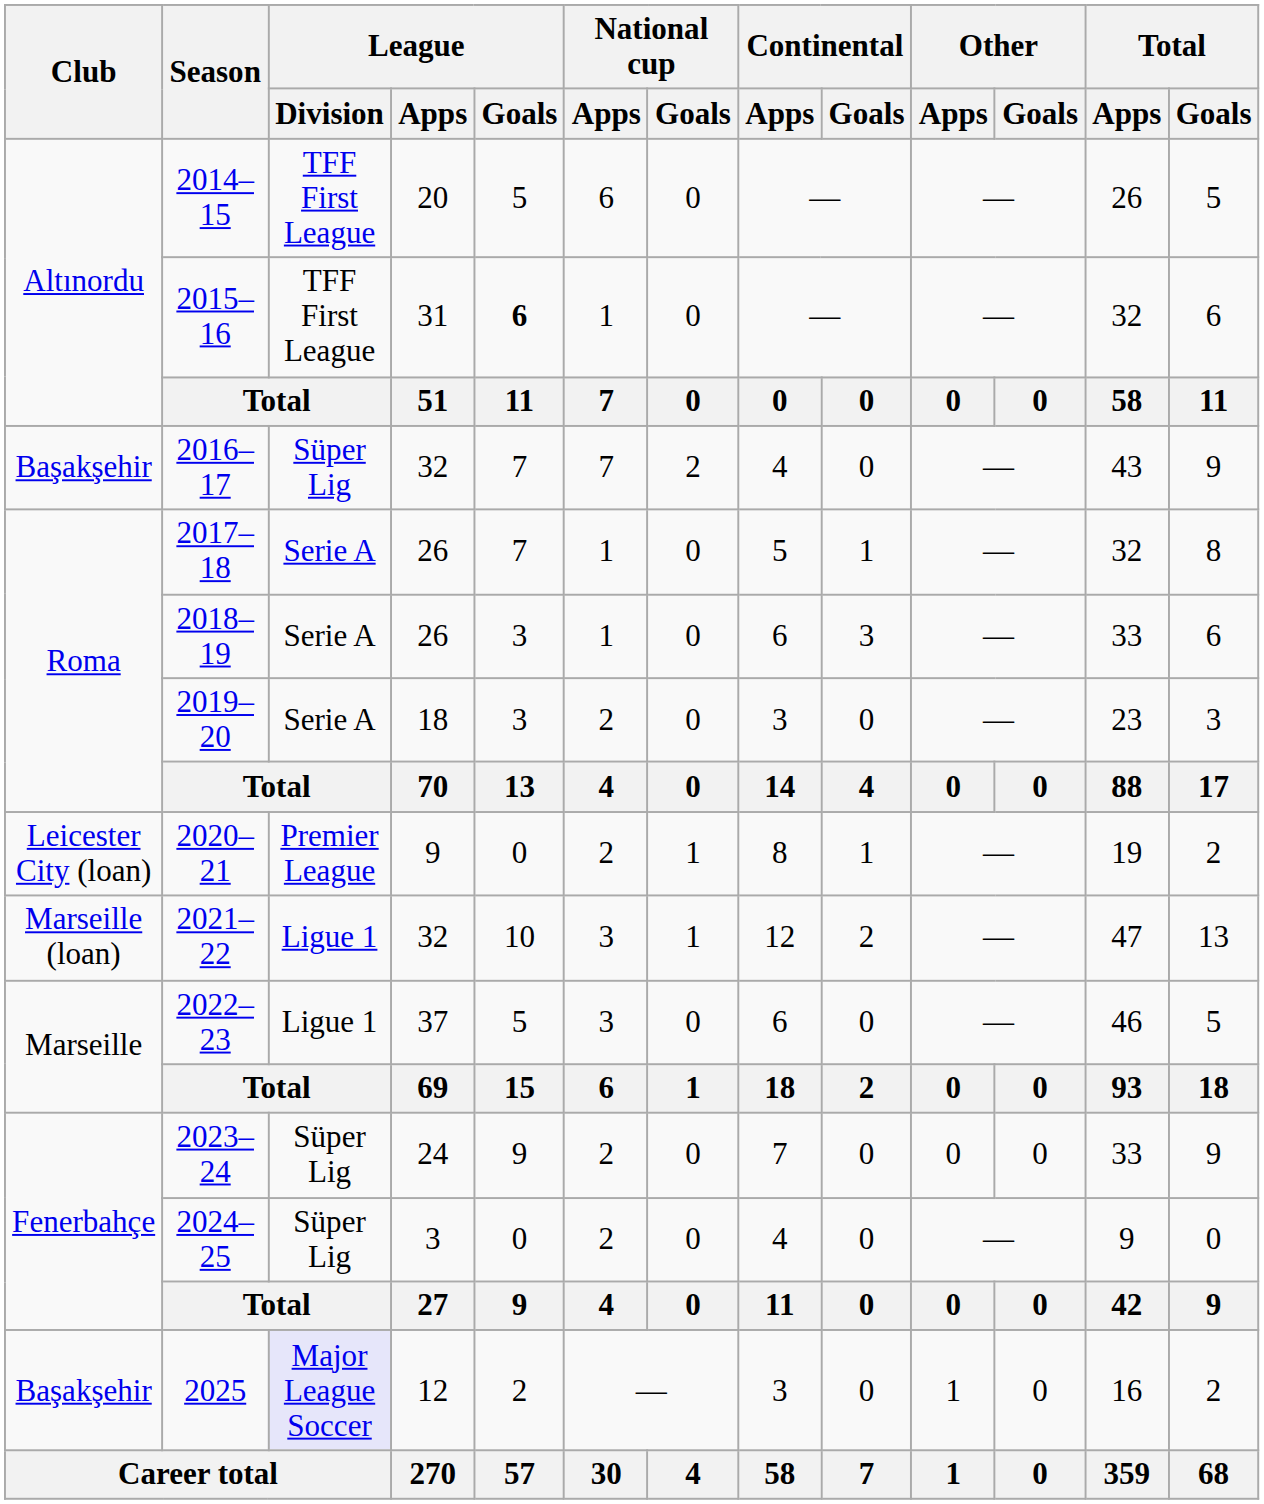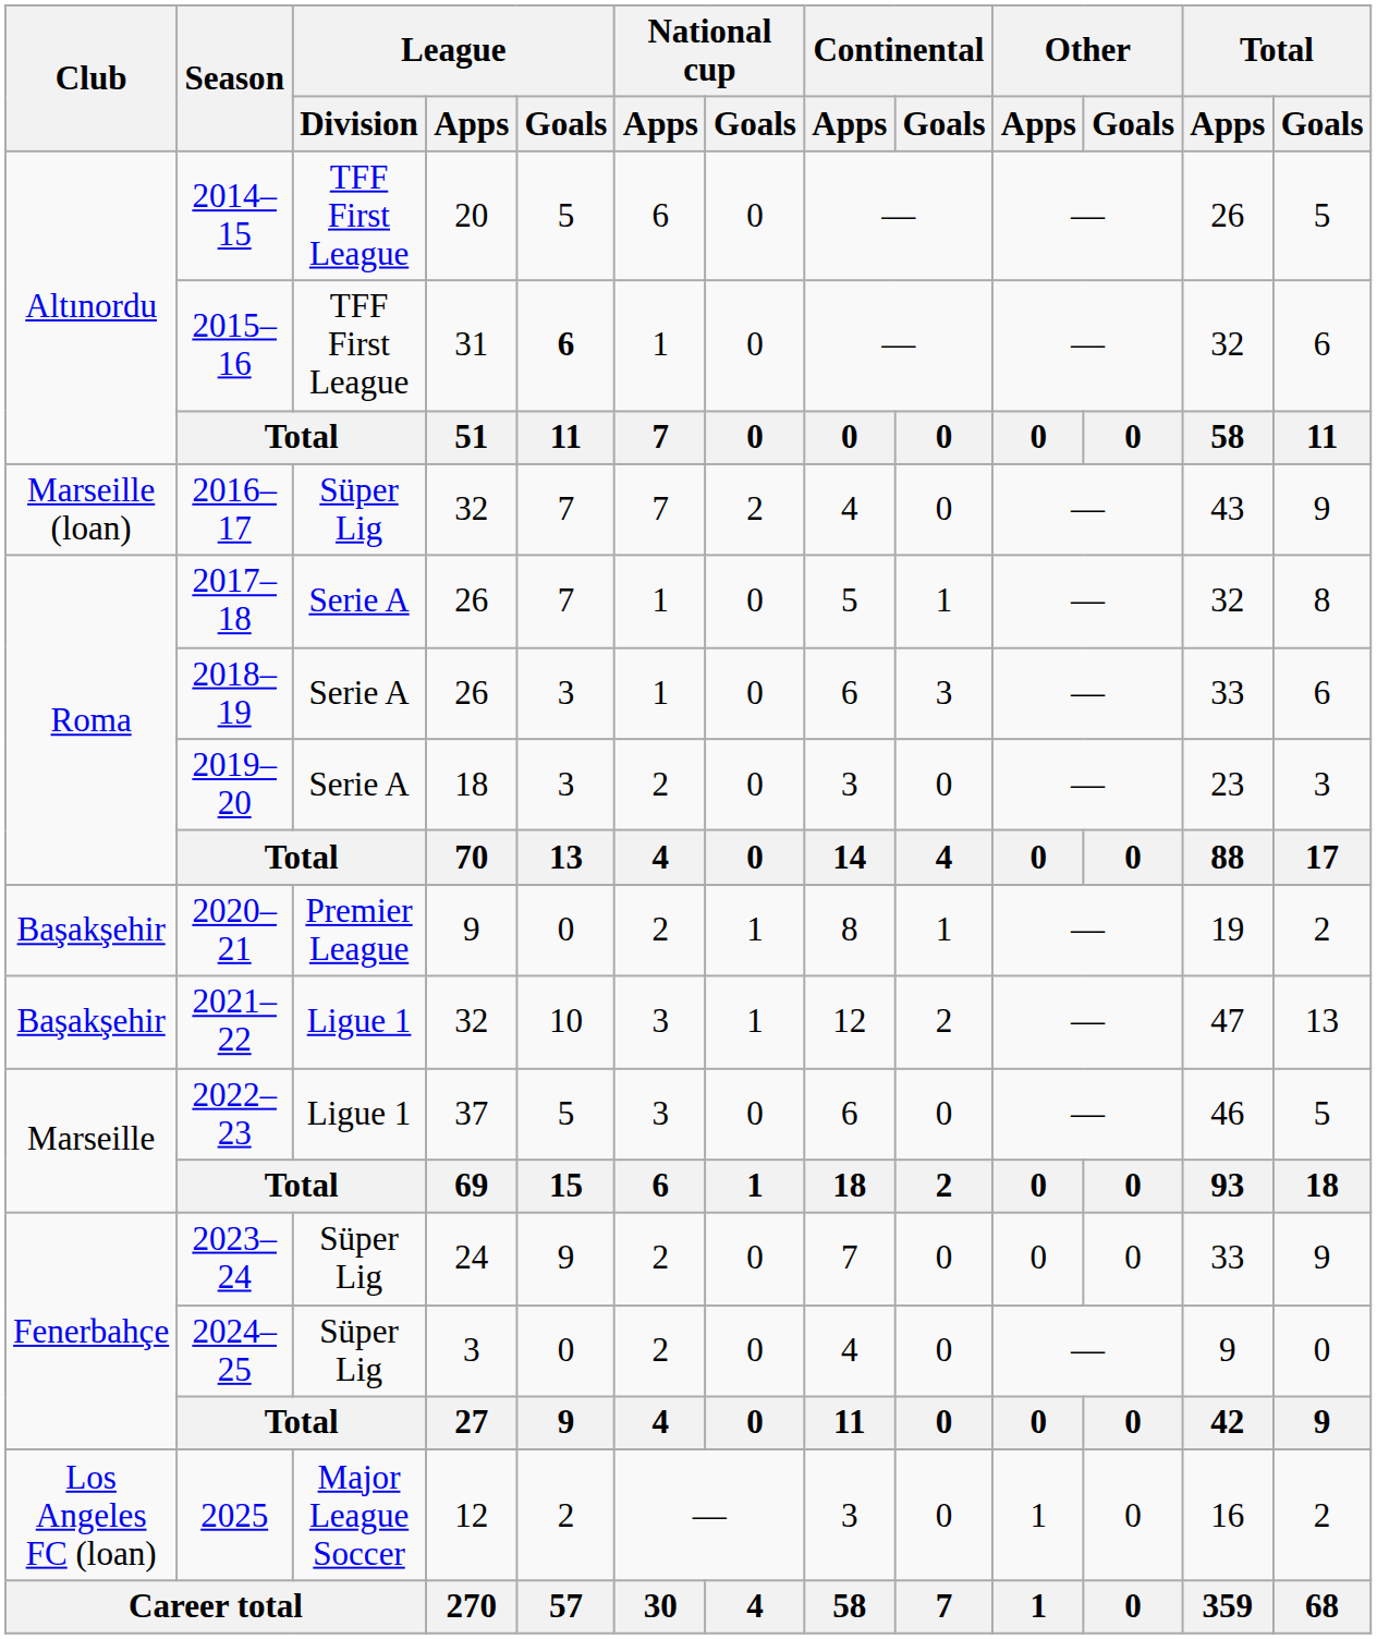2016–17 | Club: Başakşehir -> Marseille (loan)
2020–21 | Club: Leicester City (loan) -> Başakşehir
2021–22 | Club: Marseille (loan) -> Başakşehir
2025 | Club: Başakşehir -> Los Angeles FC (loan)
2025 | League / Division: lavender background -> no background
